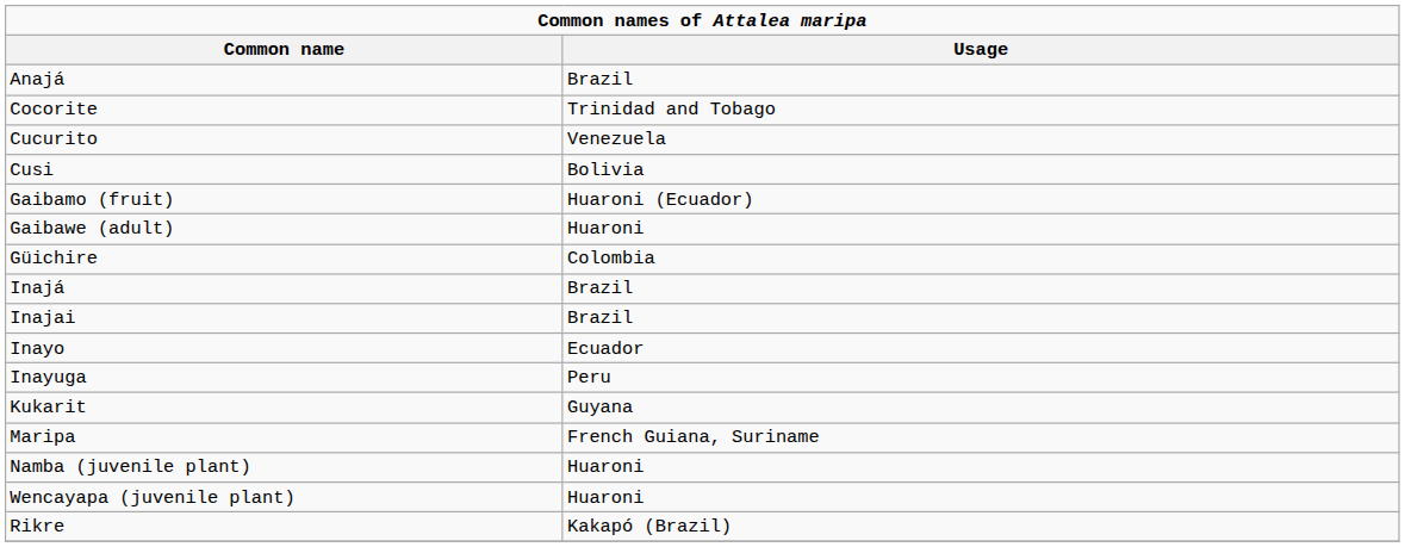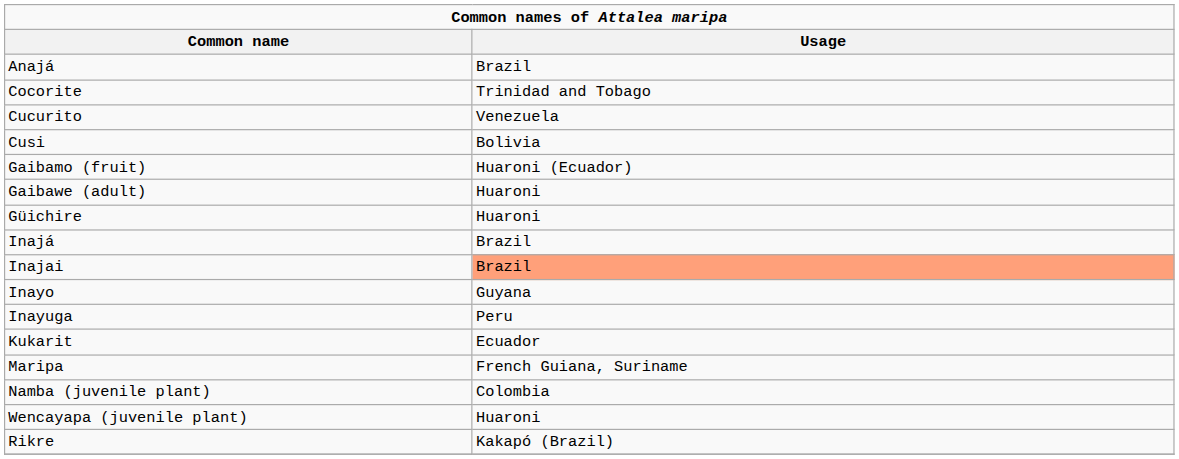Güichire | column 2: Colombia -> Huaroni
Inajai | column 2: no background -> lightsalmon background
Inayo | column 2: Ecuador -> Guyana
Kukarit | column 2: Guyana -> Ecuador
Namba (juvenile plant) | column 2: Huaroni -> Colombia
